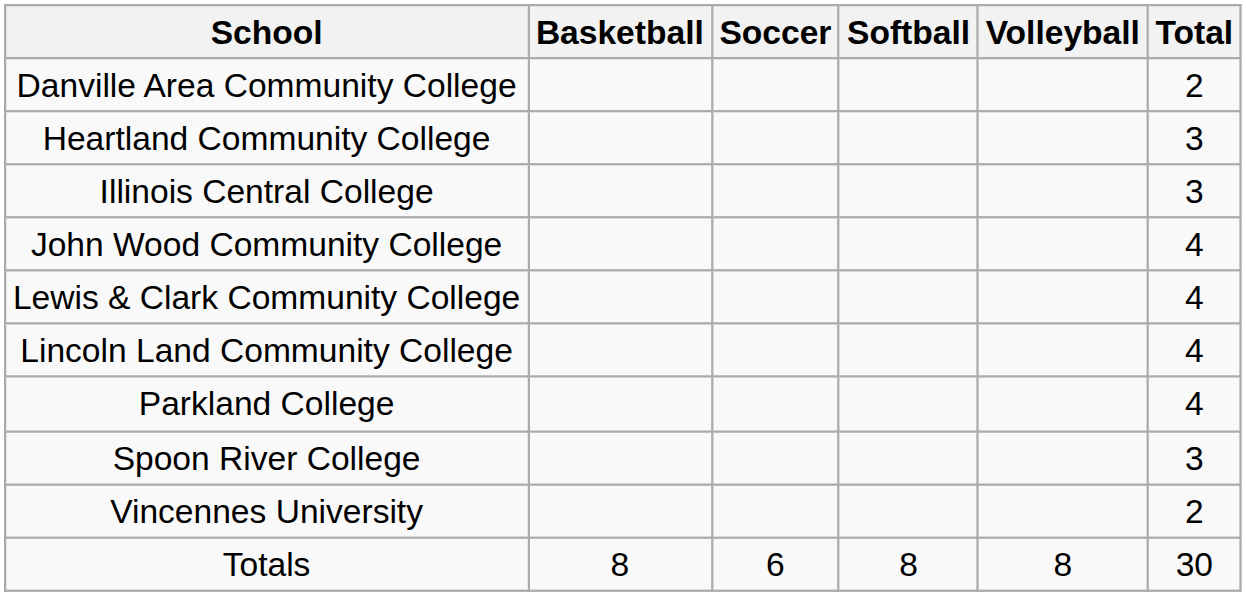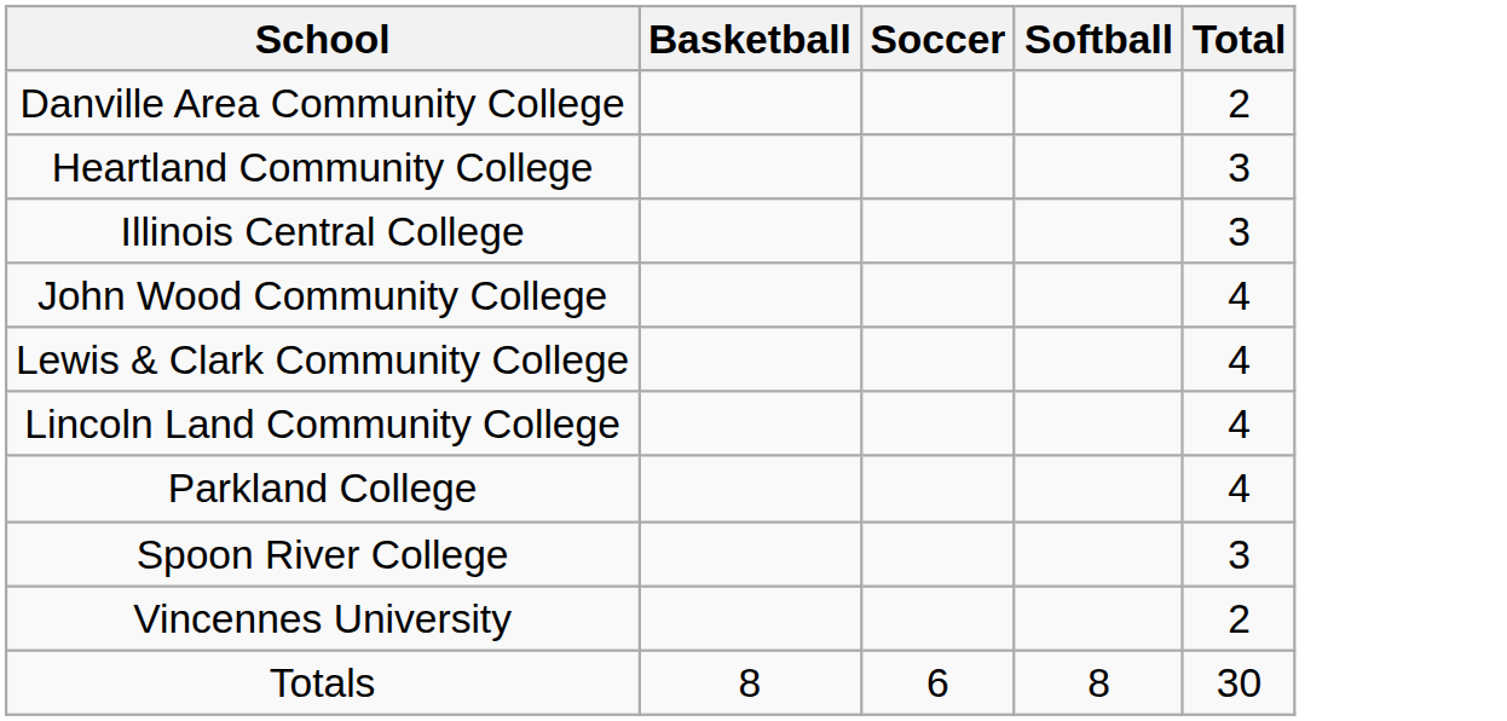- column: Volleyball | 8
